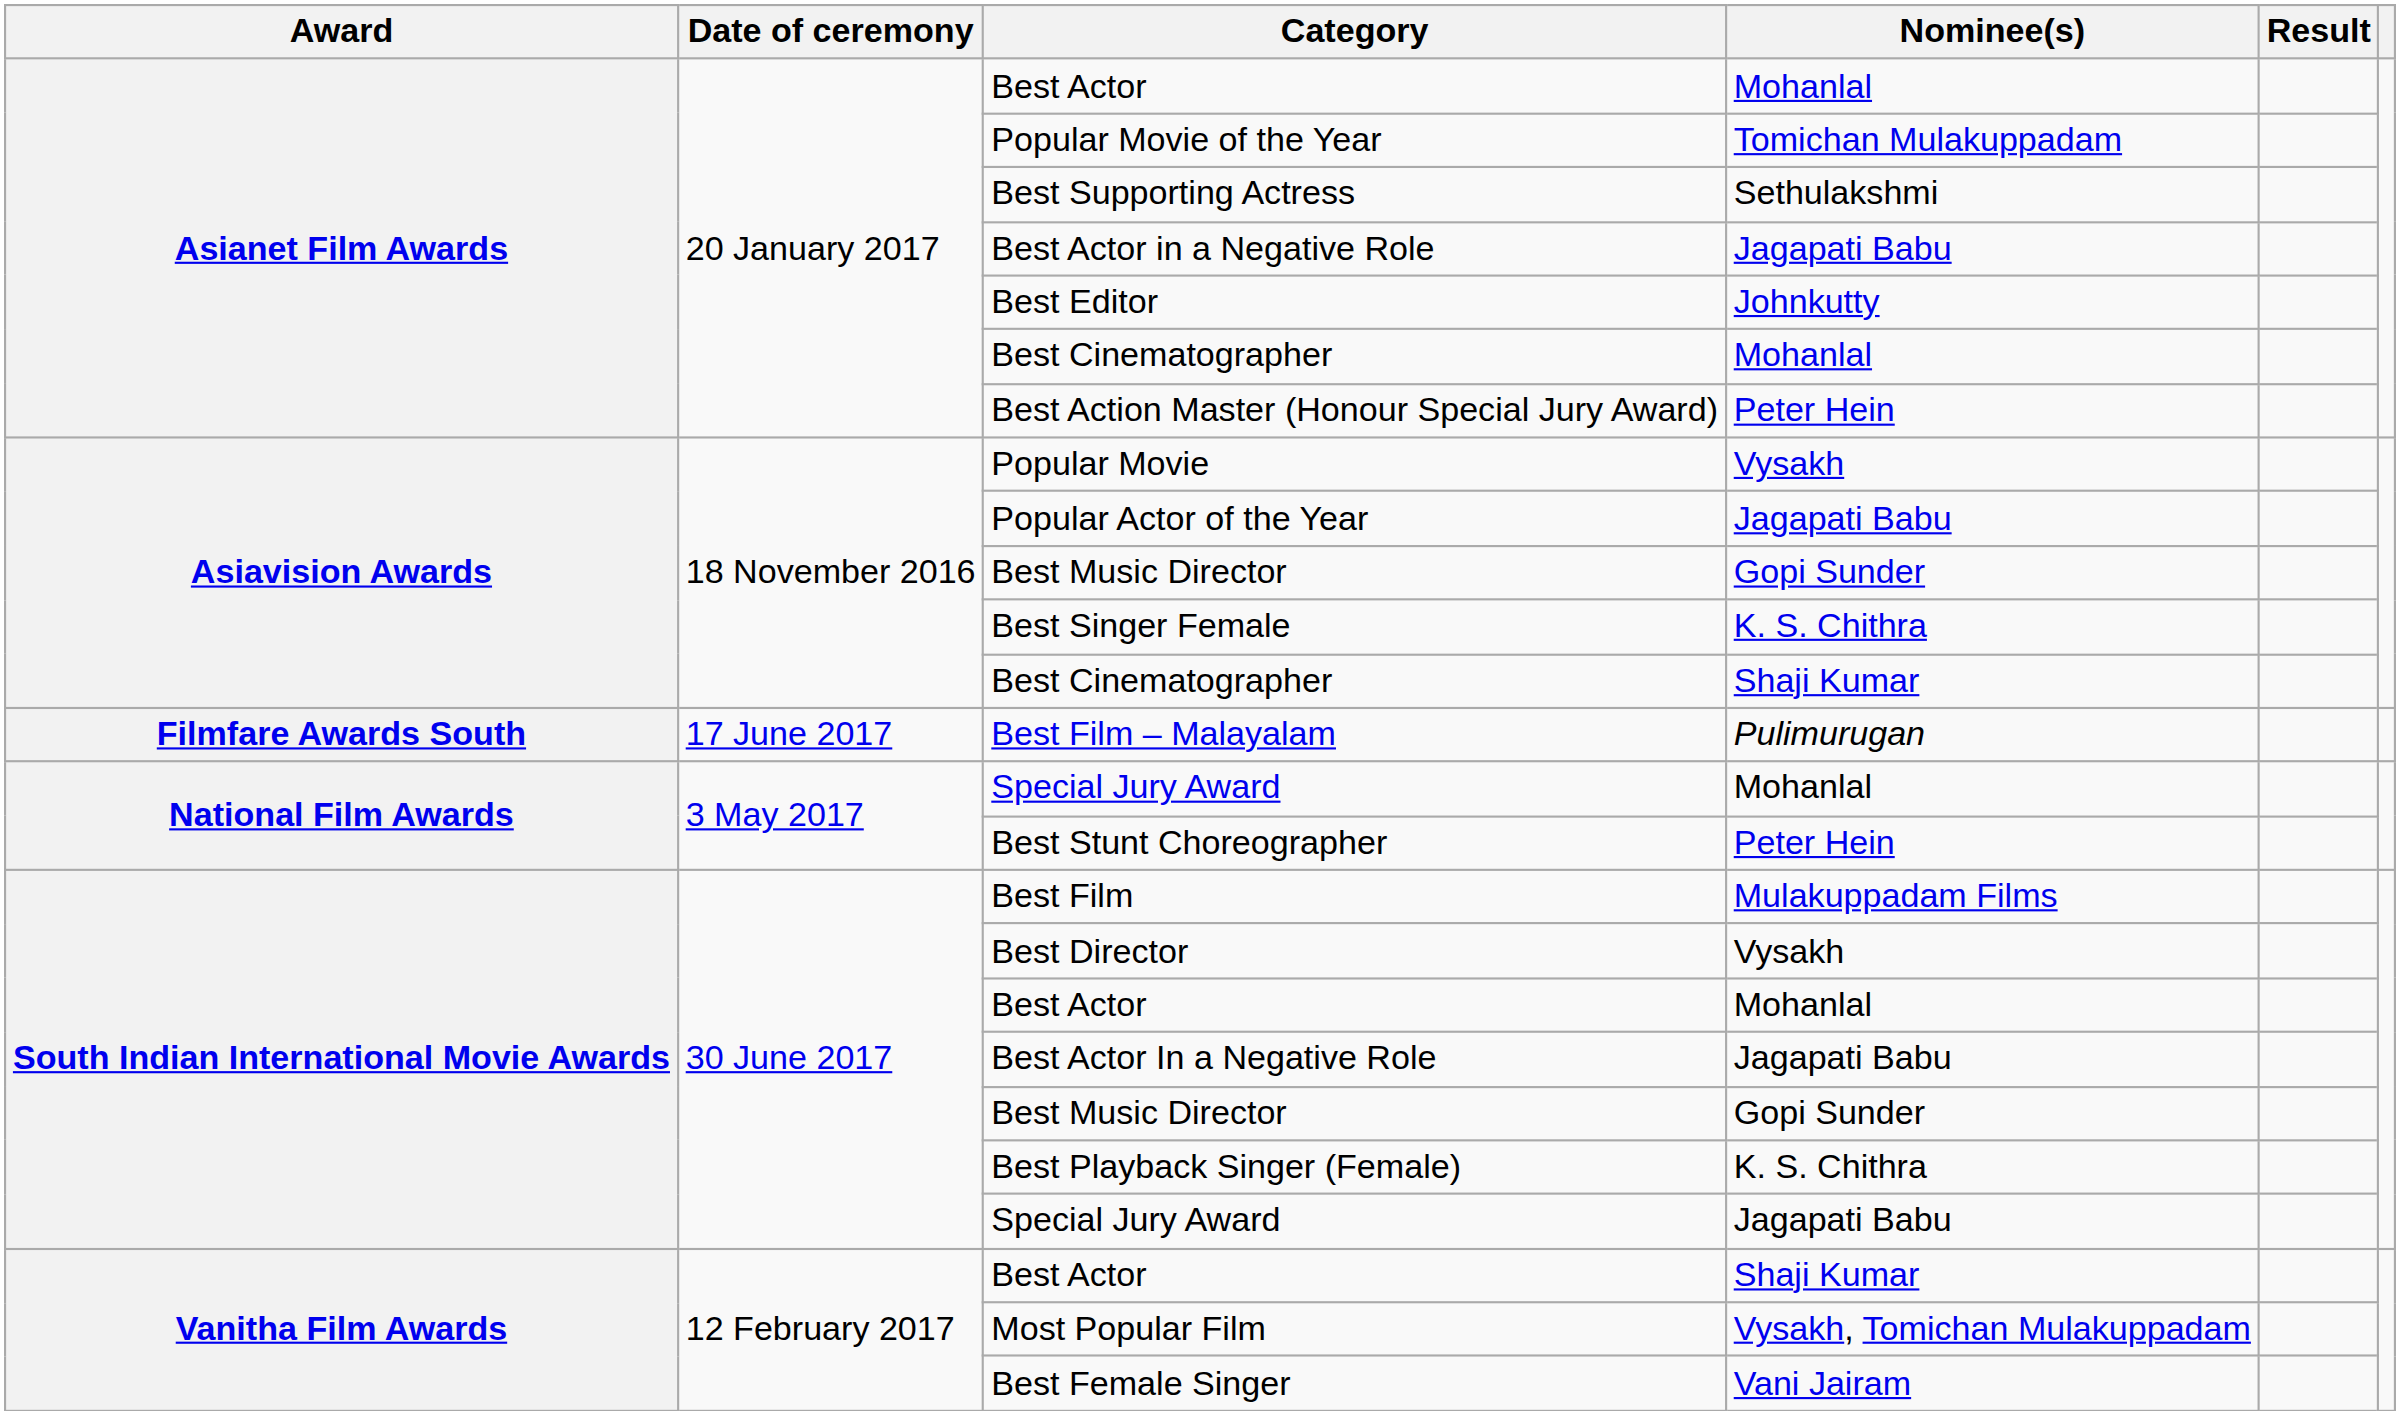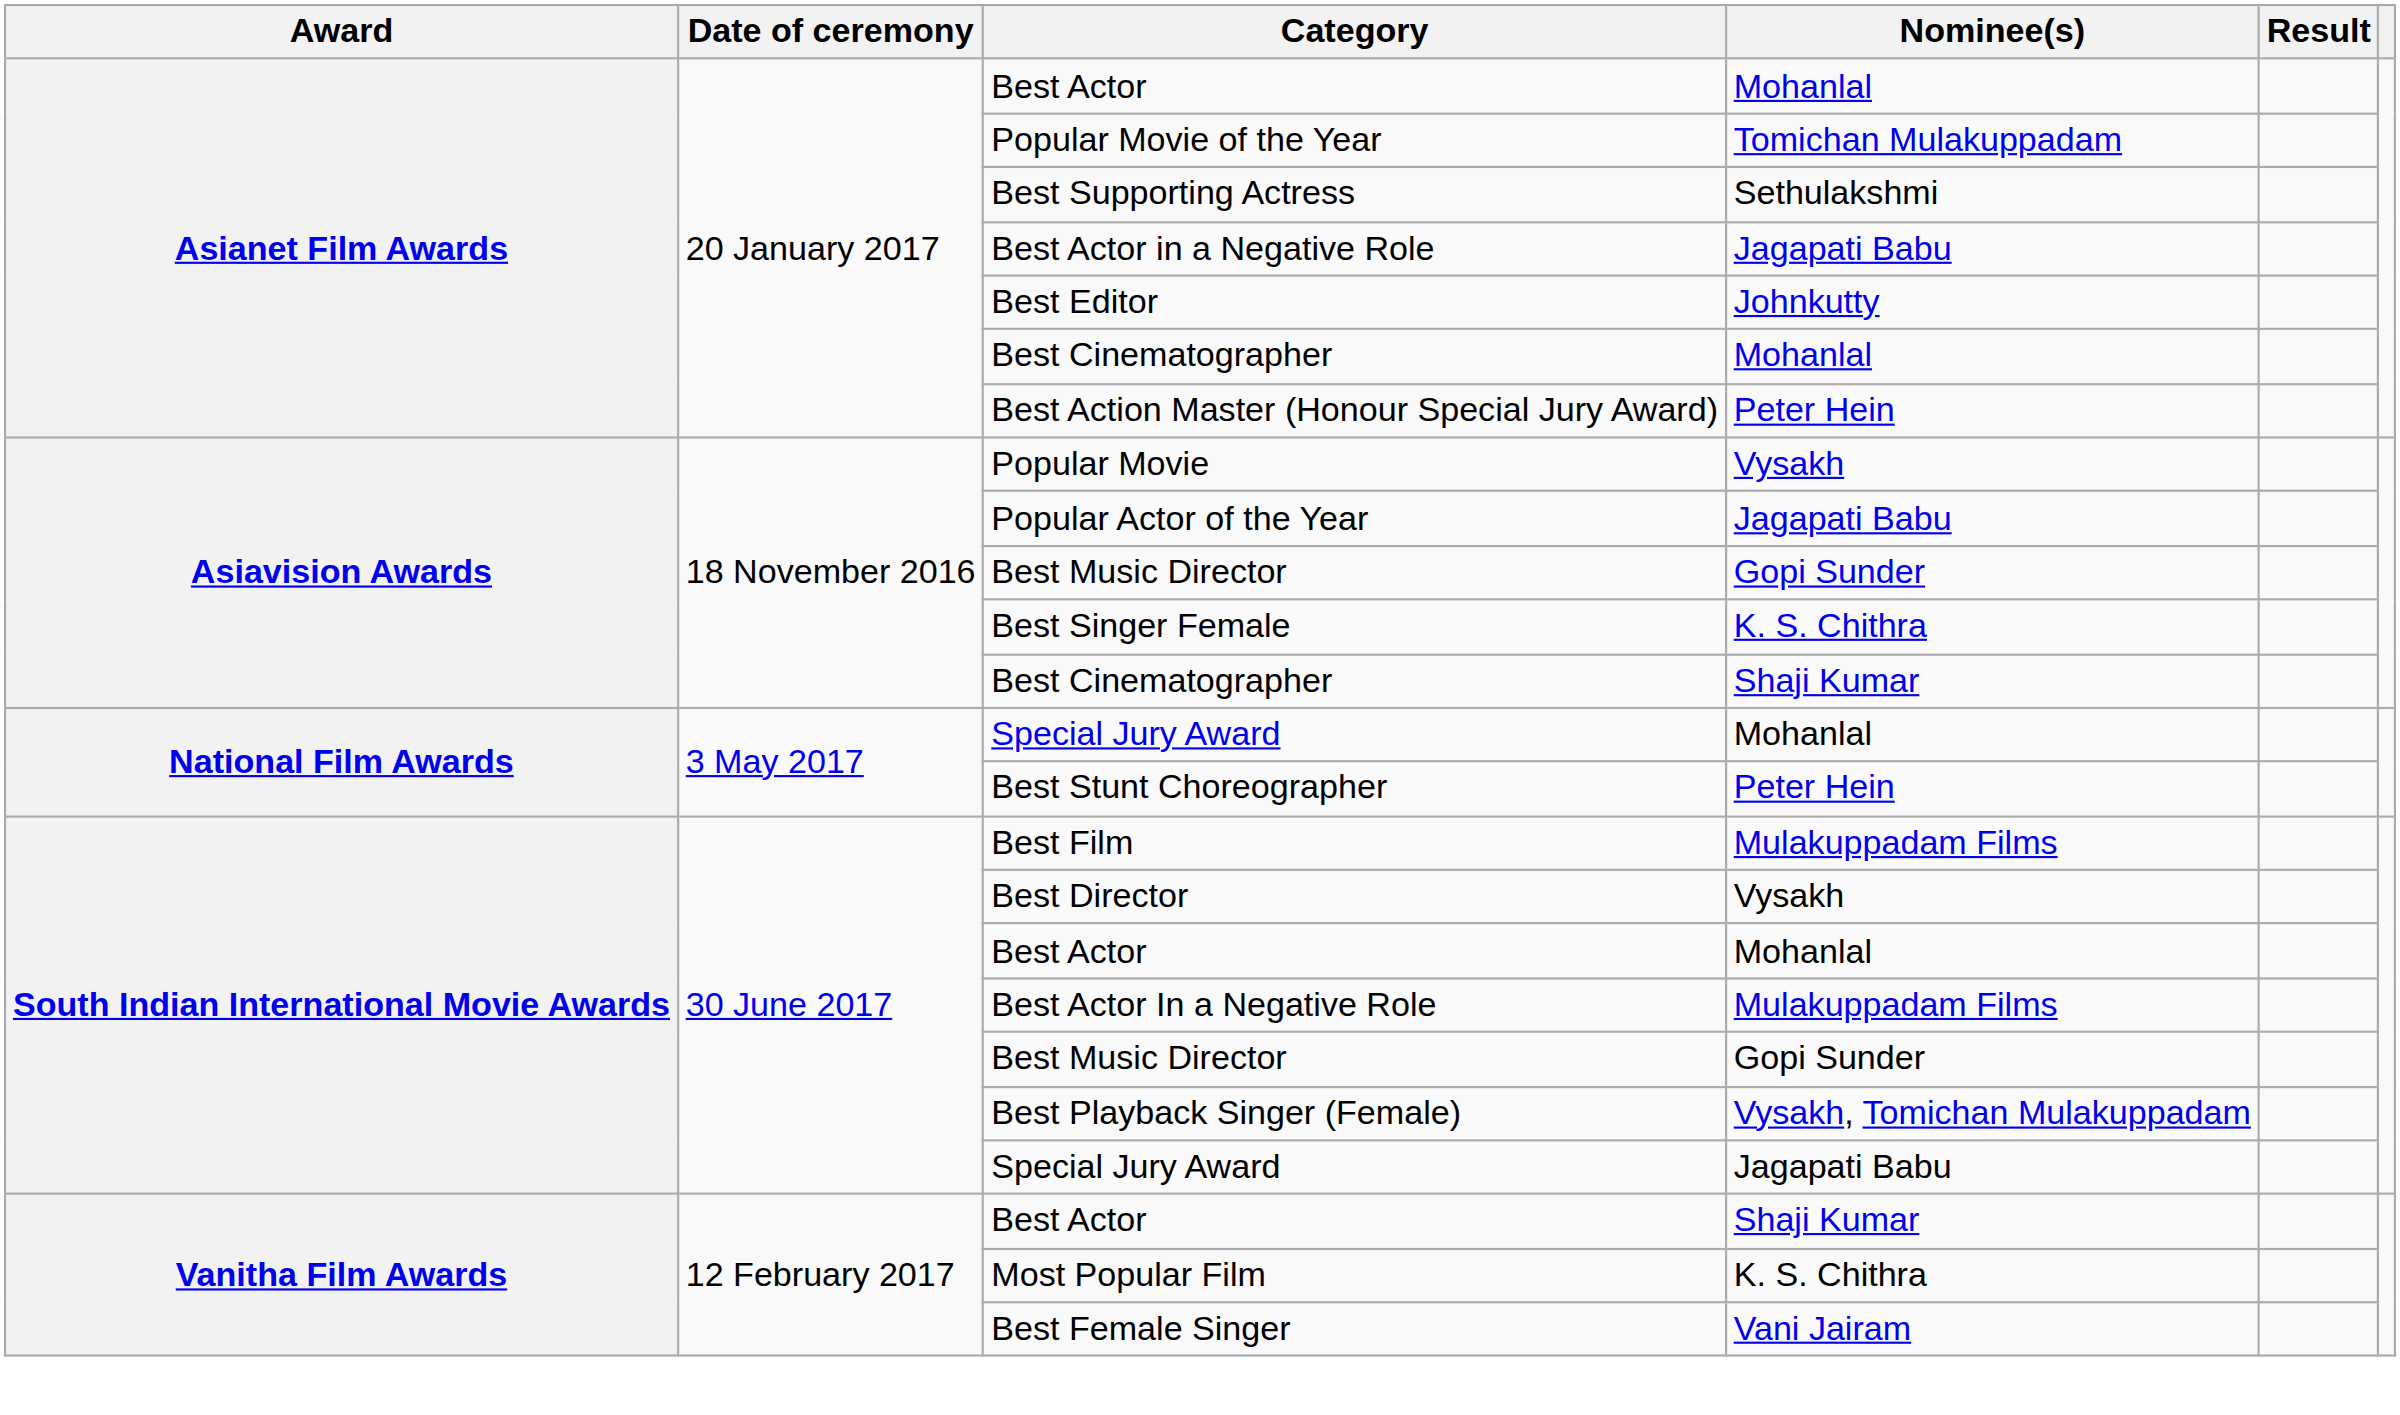- row: Filmfare Awards South | 17 June 2017 | Best Film – Malayalam | Pulimurugan
Best Actor In a Negative Role | Nominee(s): Jagapati Babu -> Mulakuppadam Films
Best Playback Singer (Female) | Nominee(s): K. S. Chithra -> Vysakh, Tomichan Mulakuppadam
Most Popular Film | Nominee(s): Vysakh, Tomichan Mulakuppadam -> K. S. Chithra
